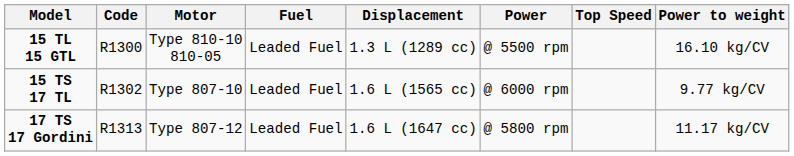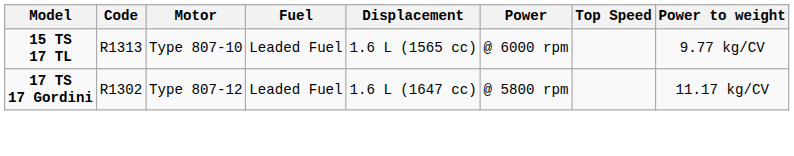- row: 15 TL 15 GTL | R1300 | Type 810-10 810-05 | Leaded Fuel | 1.3 L (1289 cc) | @ 5500 rpm | 16.10 kg/CV
15 TS 17 TL | Code: R1302 -> R1313
17 TS 17 Gordini | Code: R1313 -> R1302
